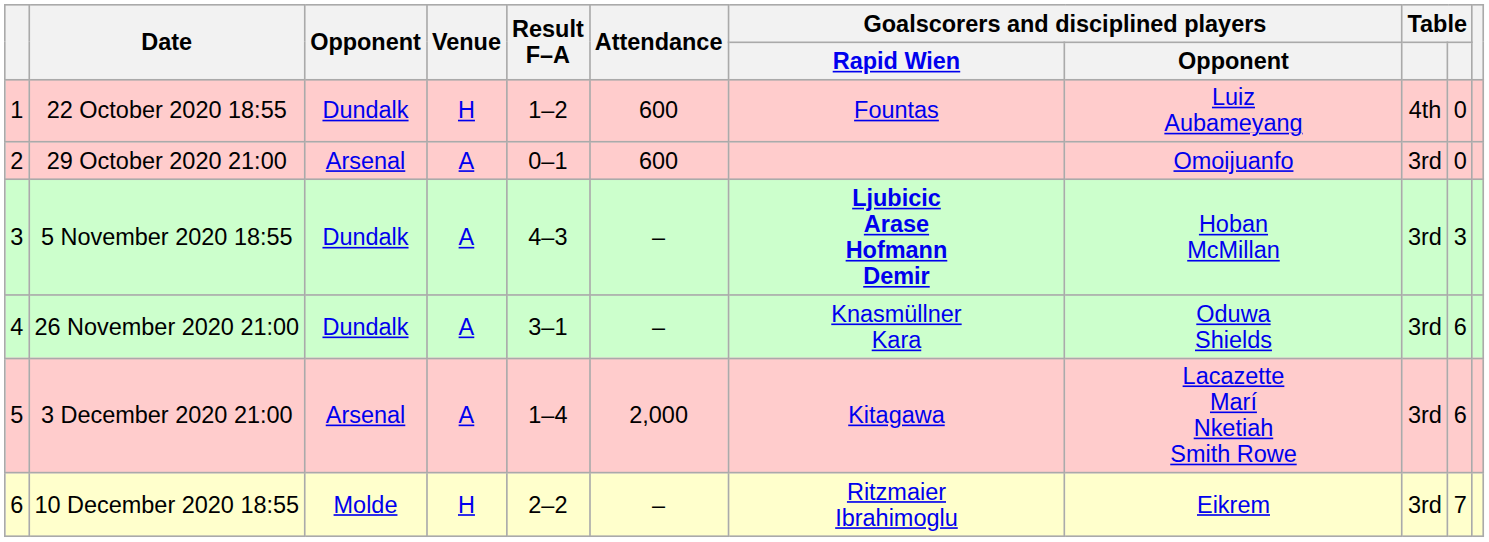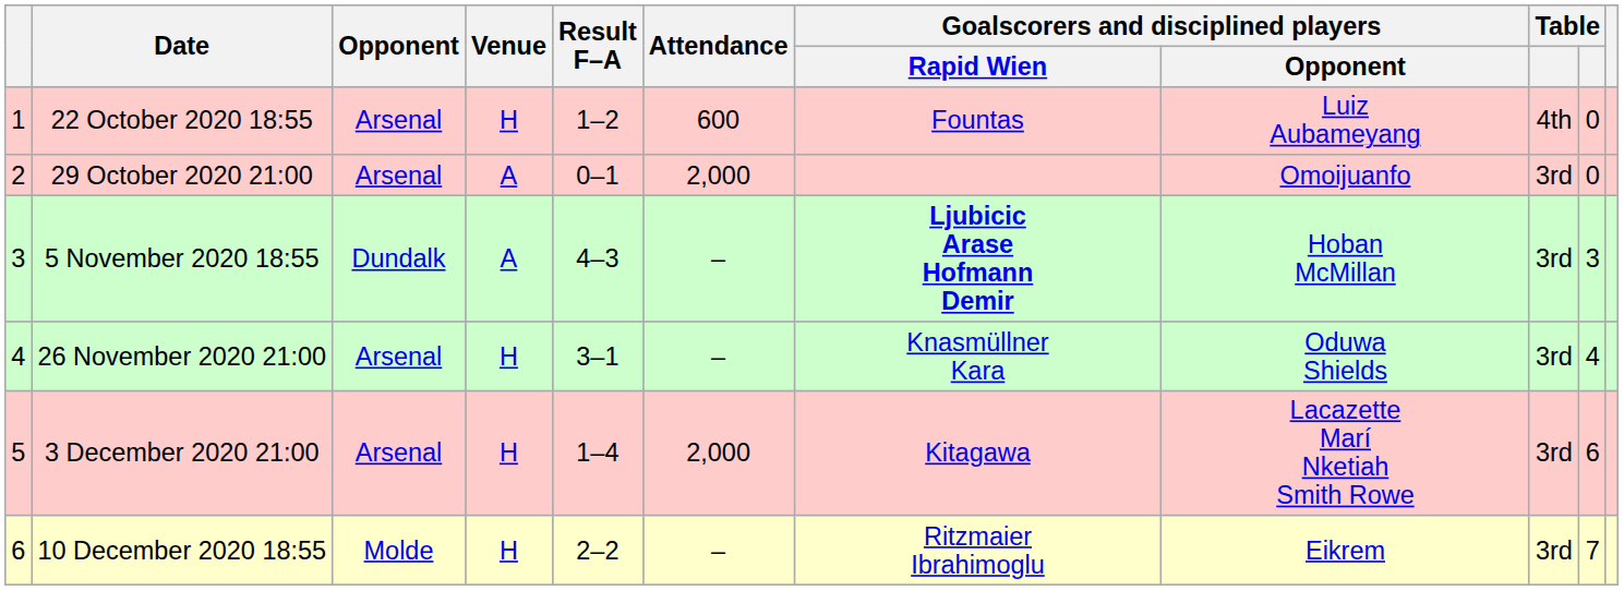22 October 2020 18:55 | Opponent: Dundalk -> Arsenal
29 October 2020 21:00 | Attendance: 600 -> 2,000
26 November 2020 21:00 | Opponent: Dundalk -> Arsenal
26 November 2020 21:00 | Venue: A -> H
26 November 2020 21:00 | column 10: 6 -> 4
3 December 2020 21:00 | Venue: A -> H
